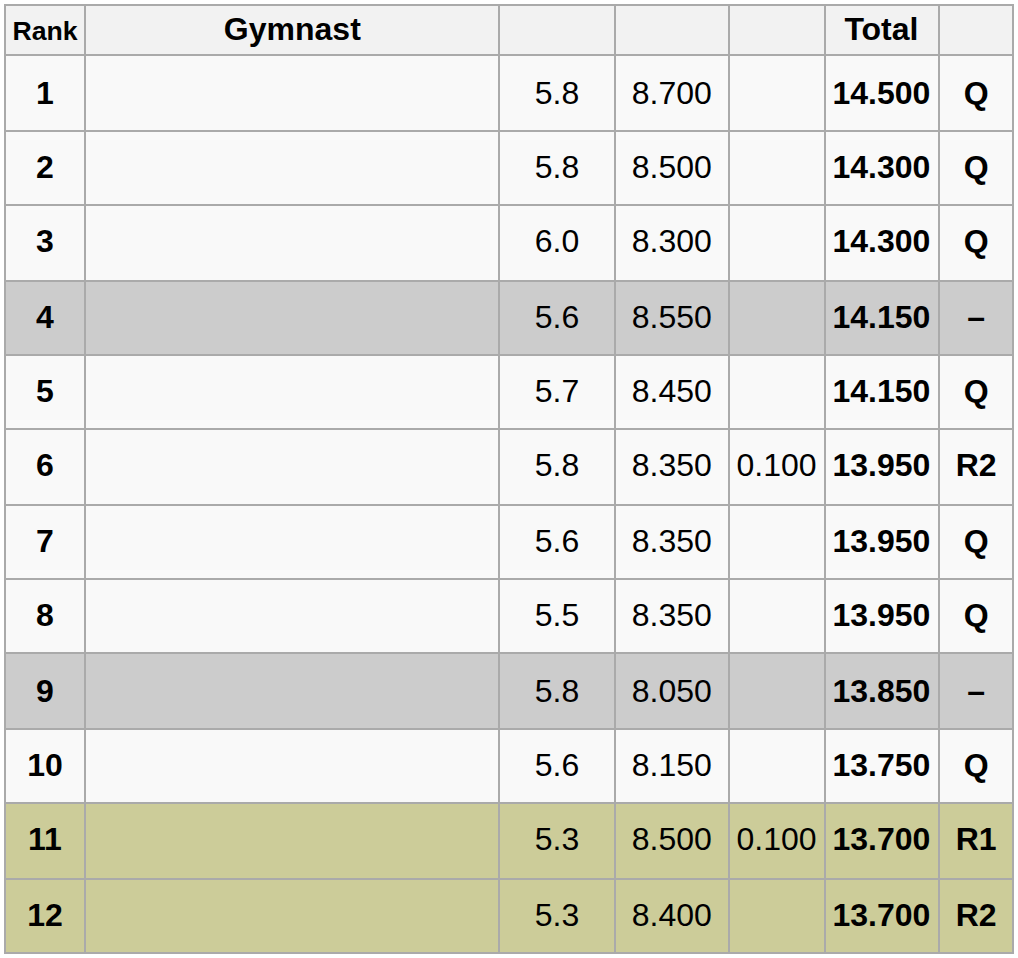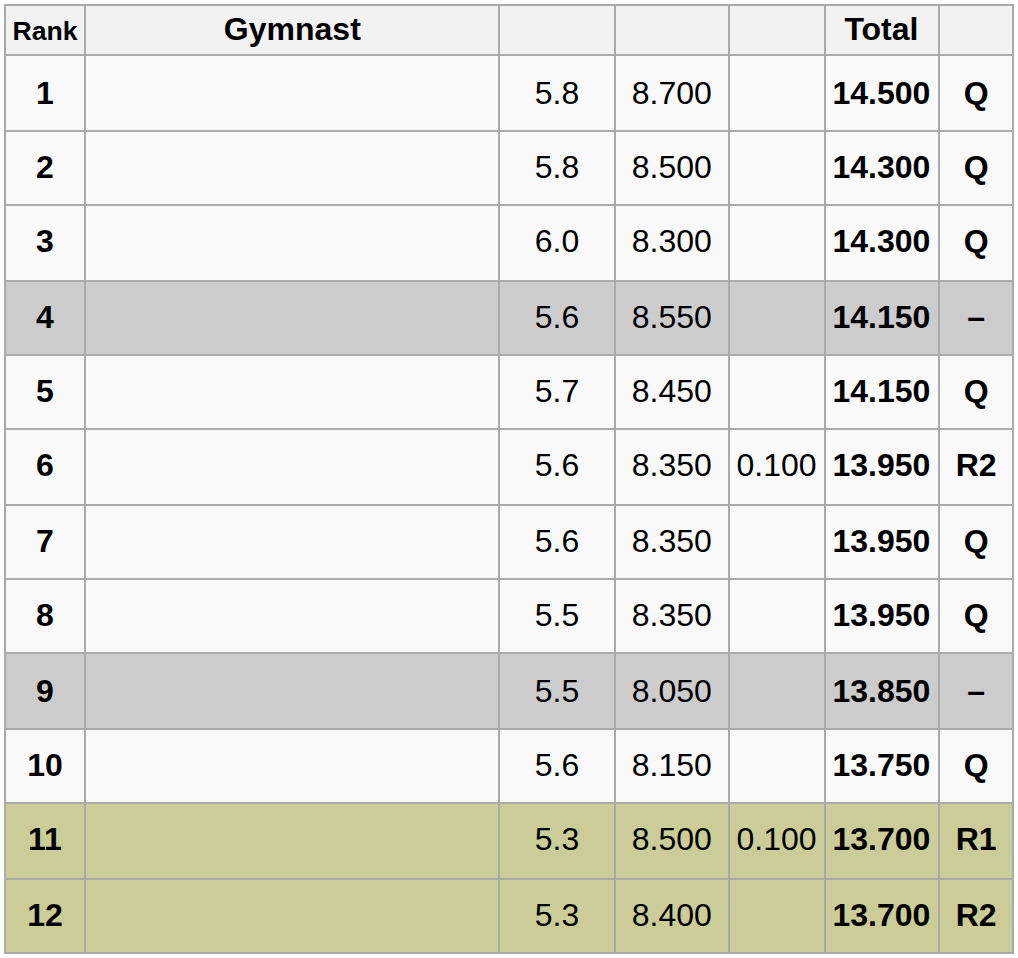6 | column 3: 5.8 -> 5.6
9 | column 3: 5.8 -> 5.5
